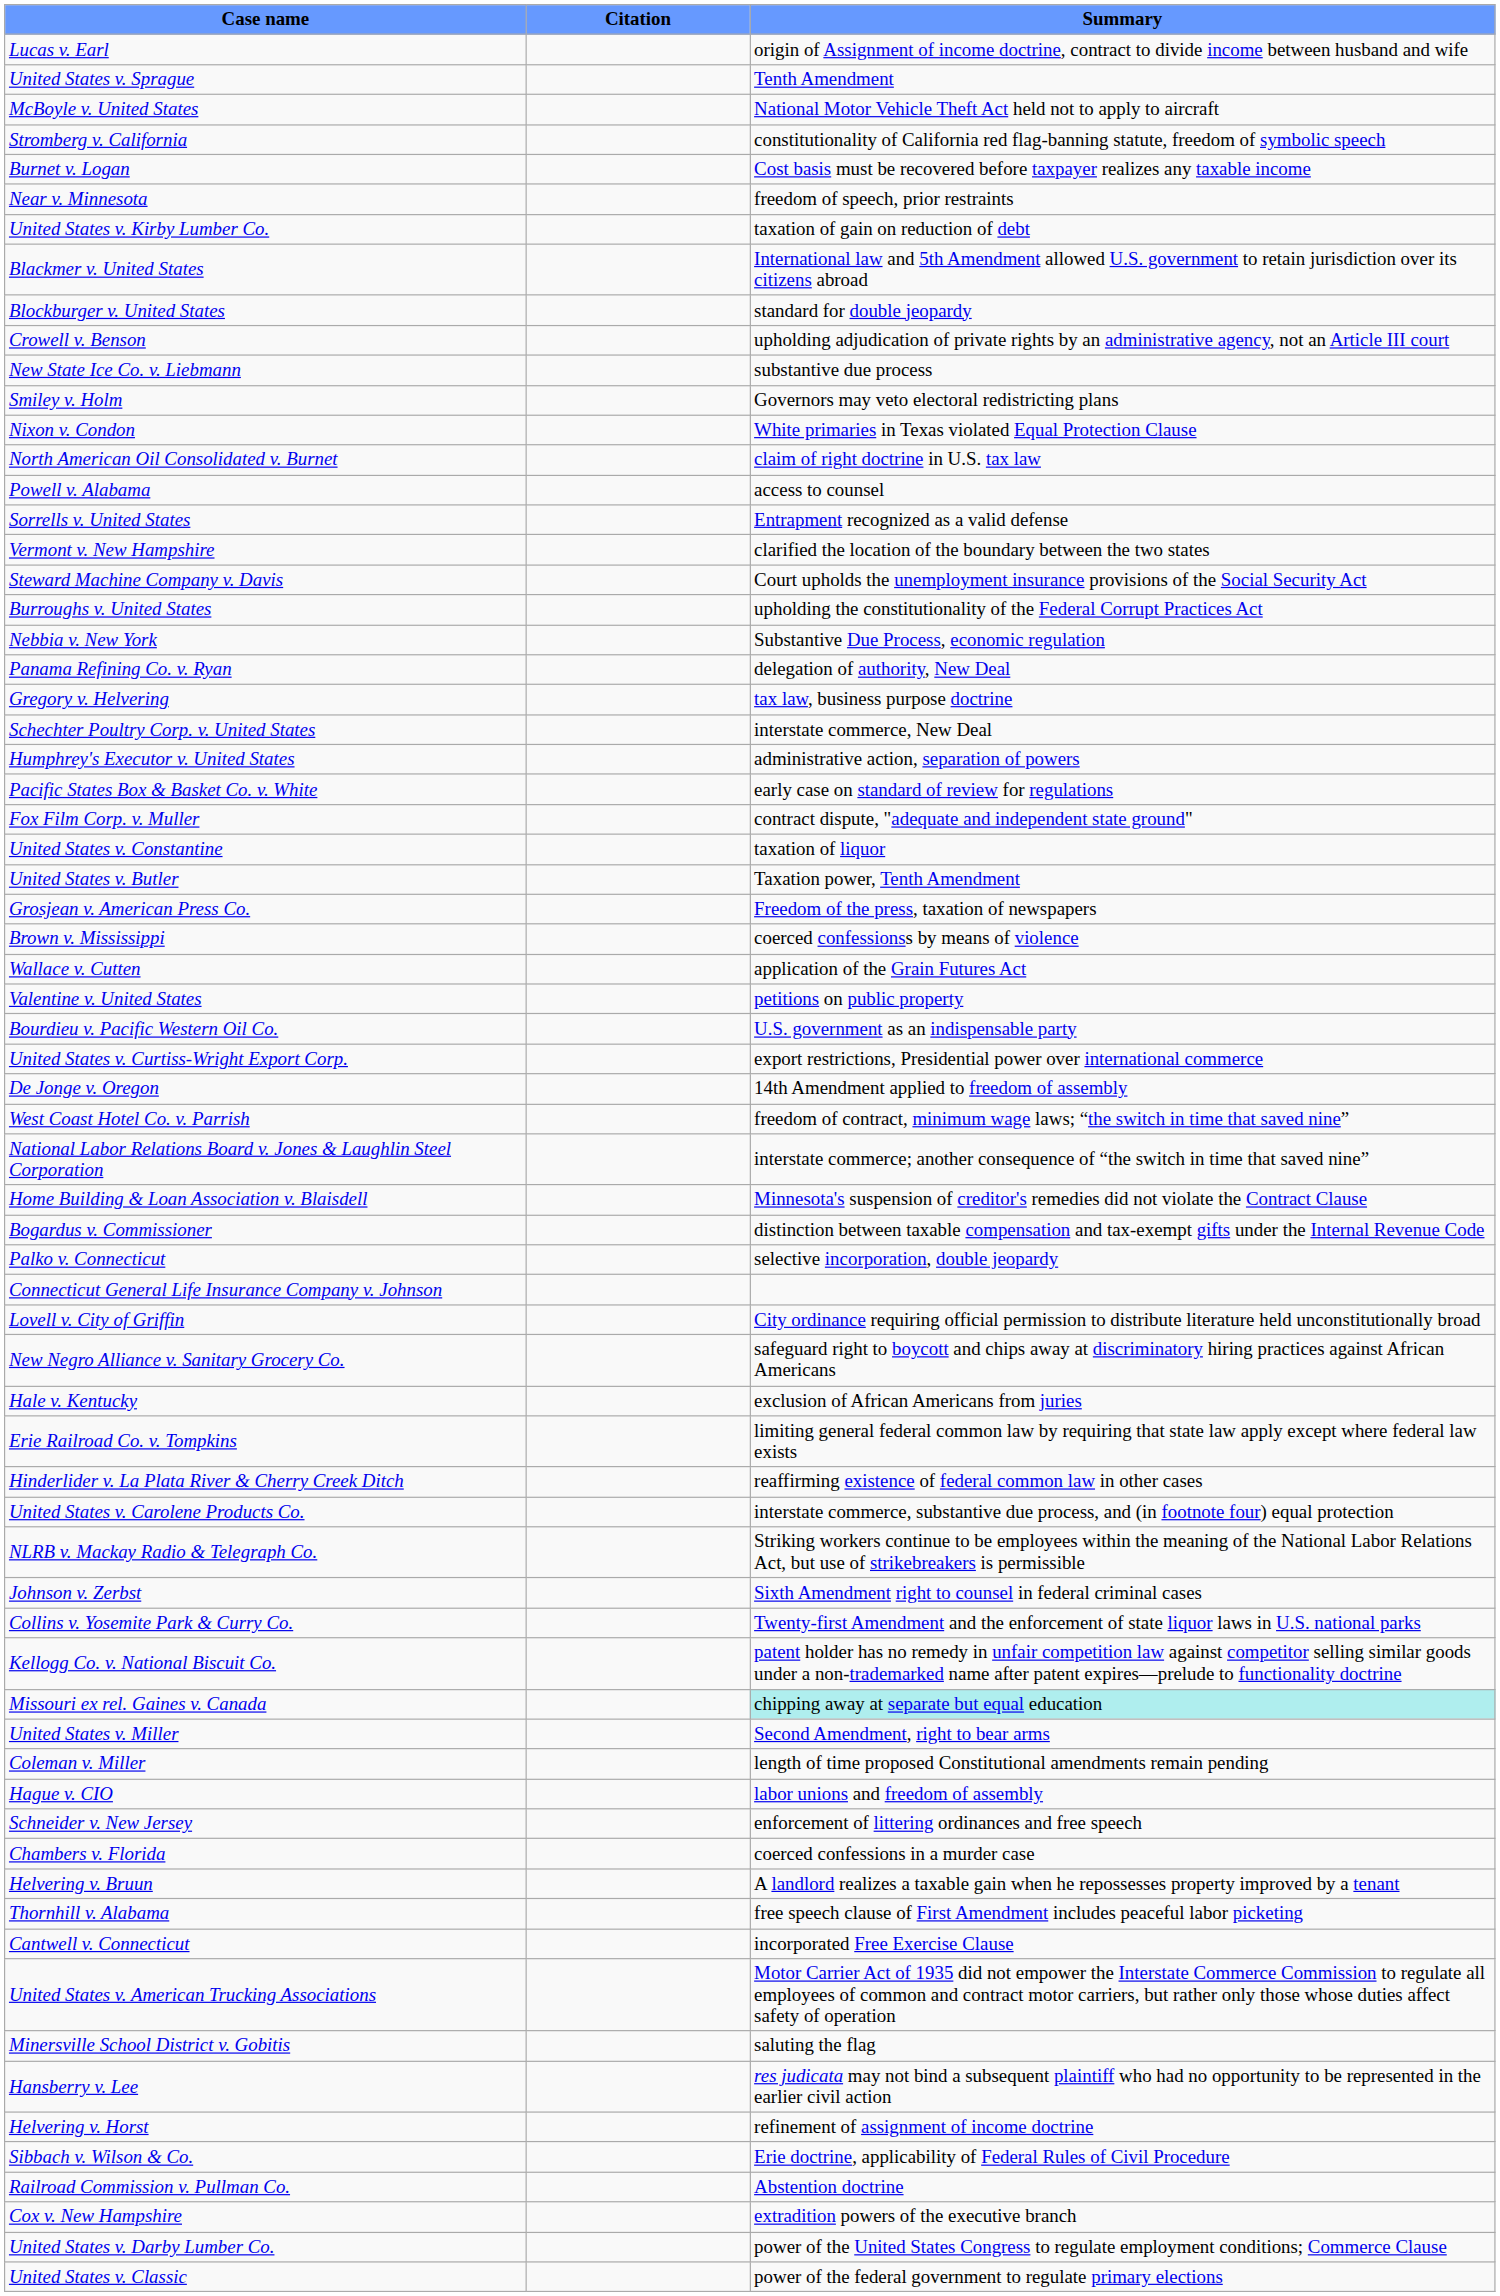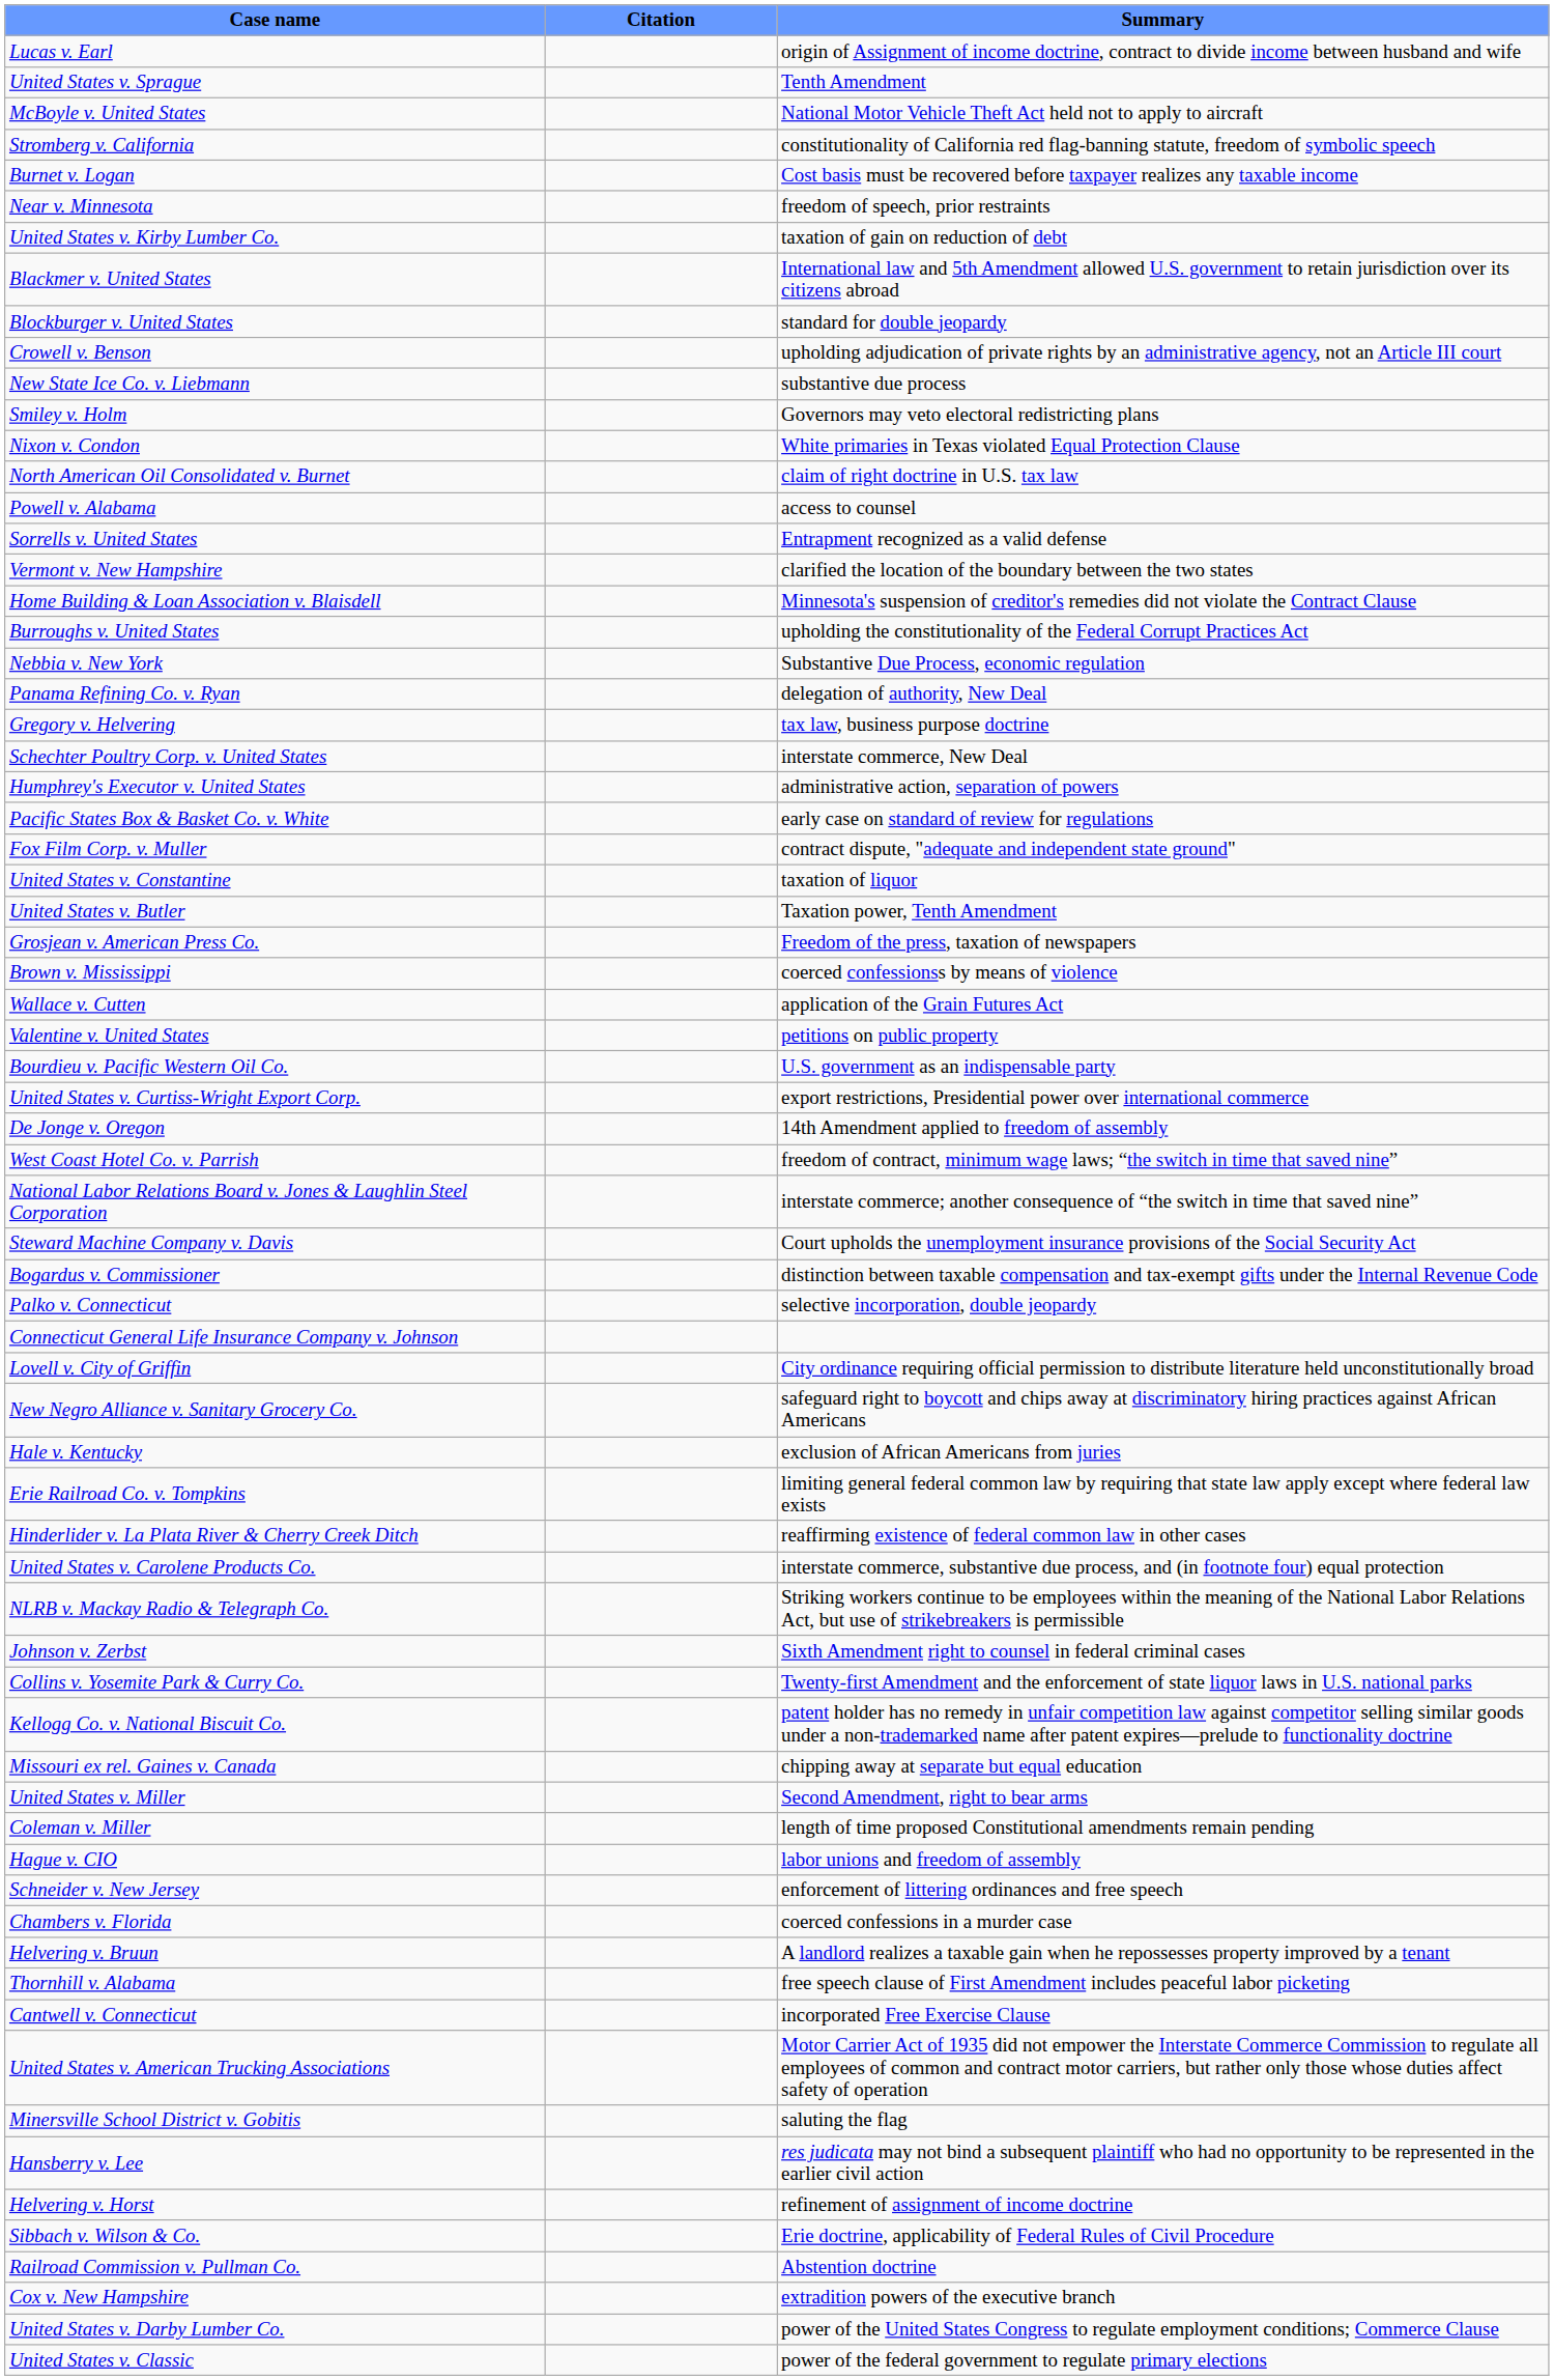rows swapped: Home Building & Loan Association v. Blaisdell <-> Steward Machine Company v. Davis
Missouri ex rel. Gaines v. Canada | Summary: paleturquoise background -> no background
